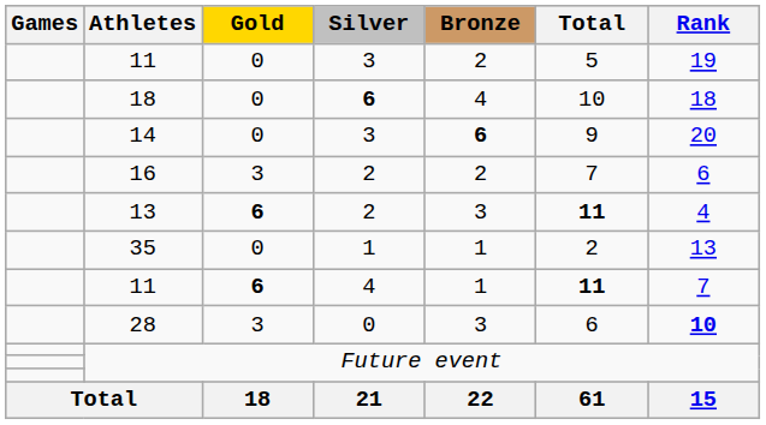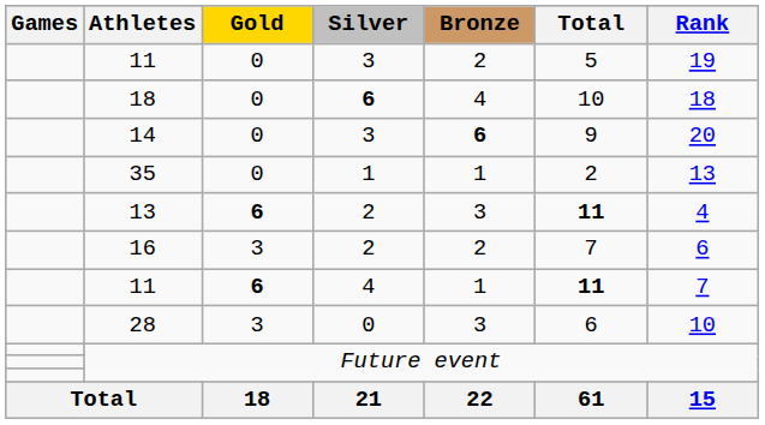rows swapped: 35 <-> 16
28 | Rank: bold -> normal
